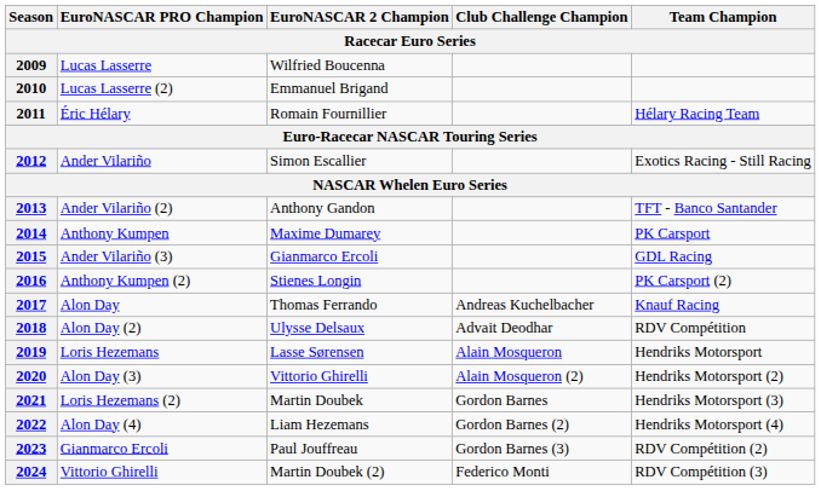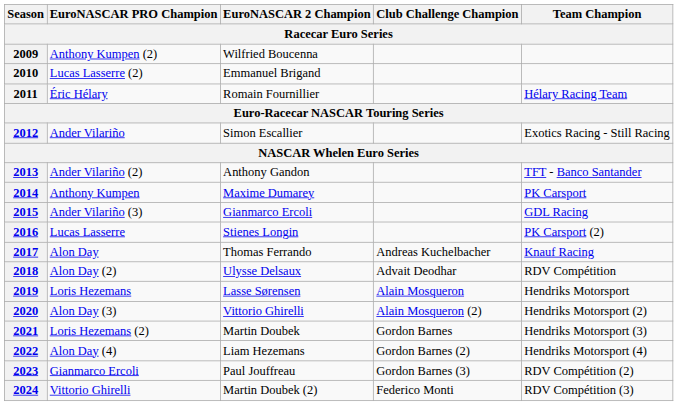2009 | EuroNASCAR PRO Champion: Lucas Lasserre -> Anthony Kumpen (2)
2016 | EuroNASCAR PRO Champion: Anthony Kumpen (2) -> Lucas Lasserre
